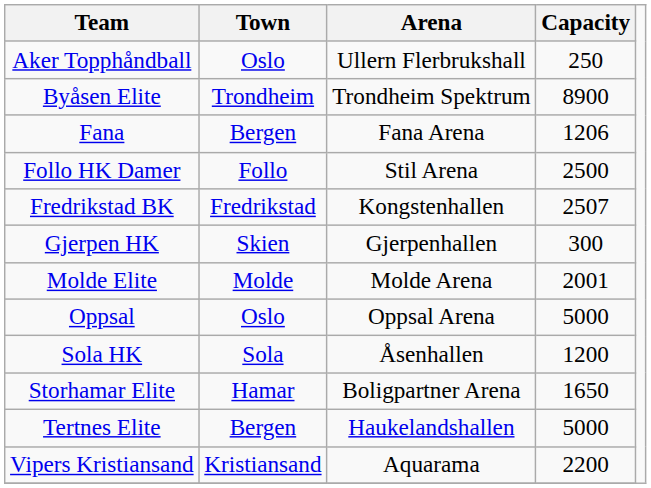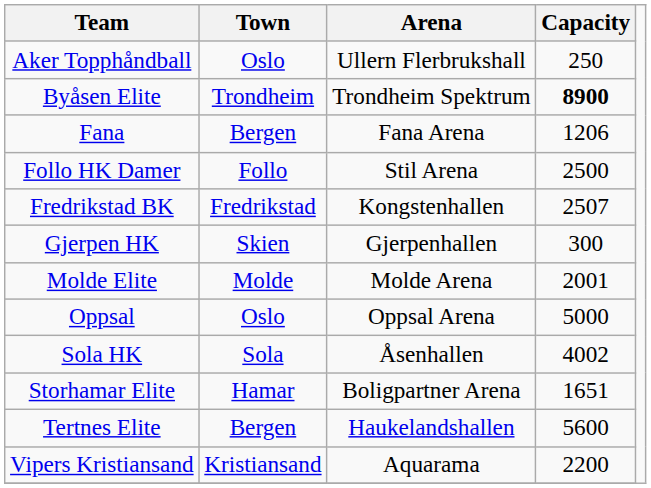Byåsen Elite | Capacity: normal -> bold
Sola HK | Capacity: 1200 -> 4002
Storhamar Elite | Capacity: 1650 -> 1651
Tertnes Elite | Capacity: 5000 -> 5600
